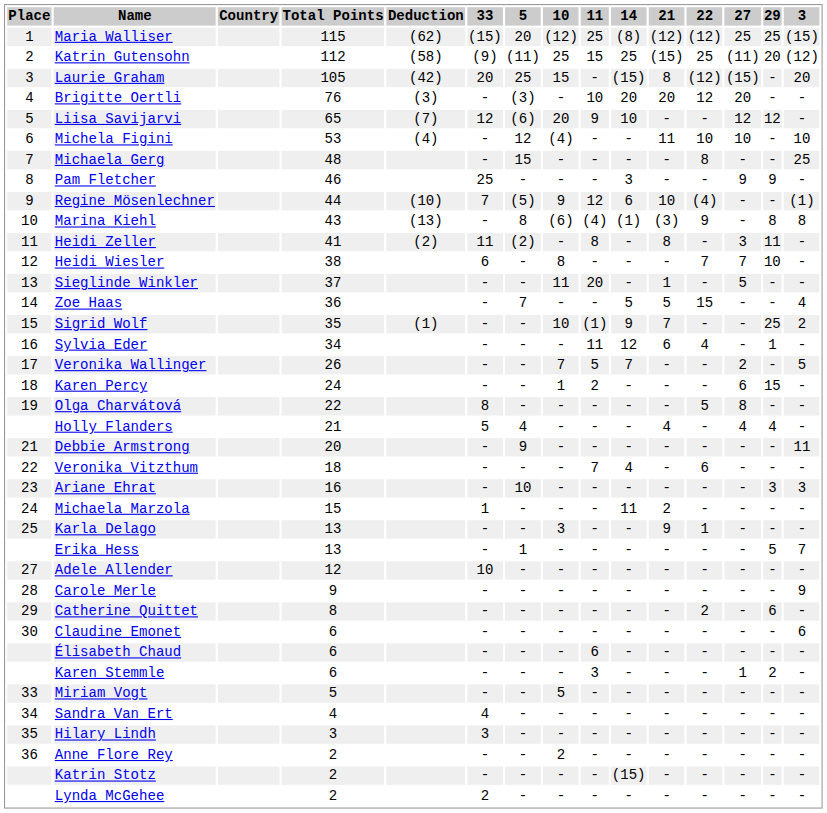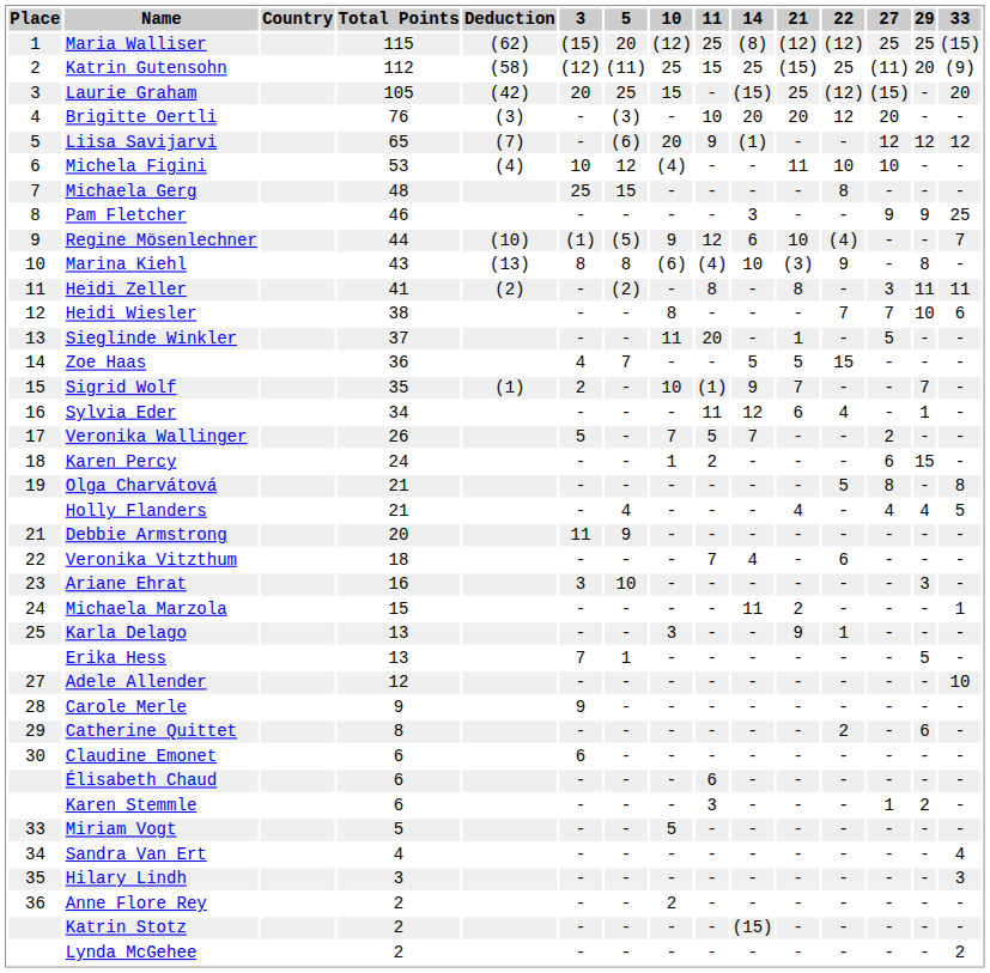columns swapped: 3 <-> 33
Laurie Graham | 21: 8 -> 25
Liisa Savijarvi | 14: 10 -> (1)
Marina Kiehl | 14: (1) -> 10
Sigrid Wolf | 29: 25 -> 7
Olga Charvátová | Total Points: 22 -> 21
